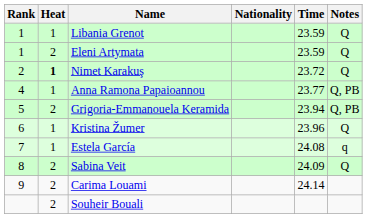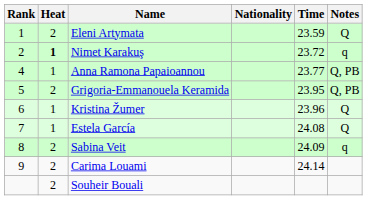- row: 1 | 1 | Libania Grenot | 23.59 | Q
Nimet Karakuş | Notes: Q -> q
Grigoria-Emmanouela Keramida | Time: 23.94 -> 23.95
Estela García | Notes: q -> Q
Sabina Veit | Notes: Q -> q
